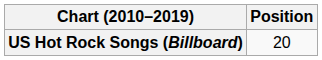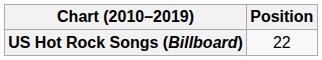US Hot Rock Songs (Billboard) | Position: 20 -> 22
